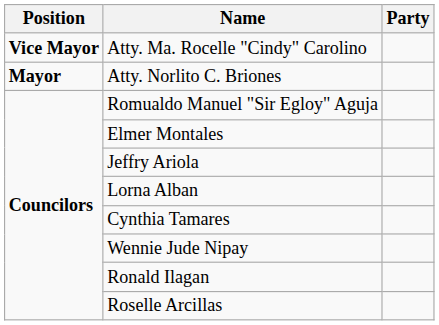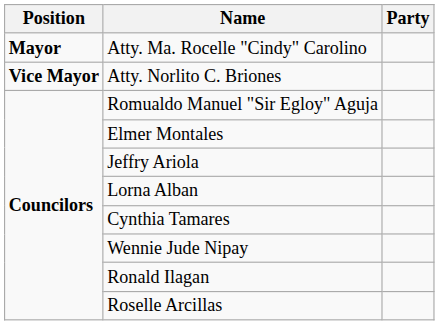Atty. Ma. Rocelle "Cindy" Carolino | Position: Vice Mayor -> Mayor
Atty. Norlito C. Briones | Position: Mayor -> Vice Mayor
